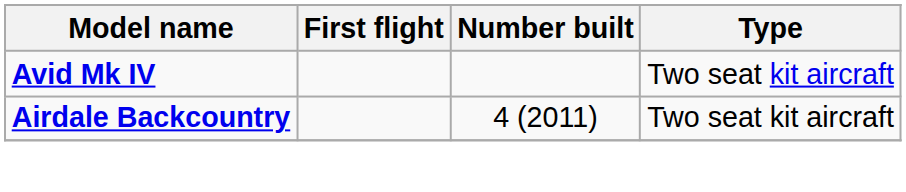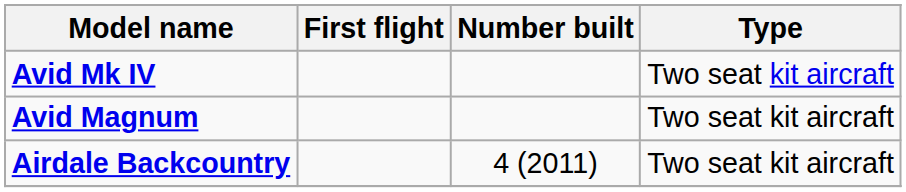+ row: Avid Magnum | Two seat kit aircraft
